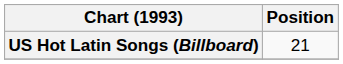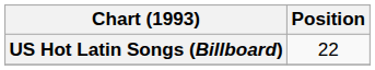US Hot Latin Songs (Billboard) | Position: 21 -> 22
